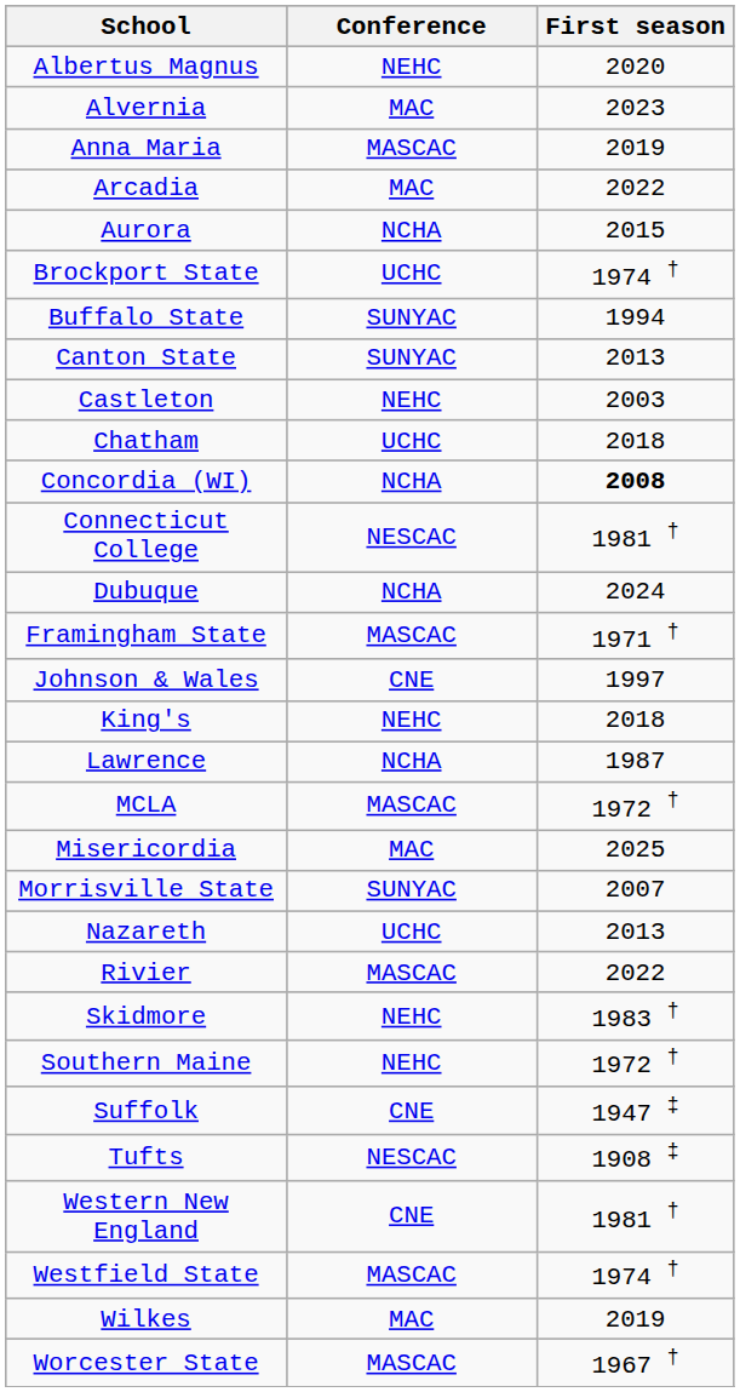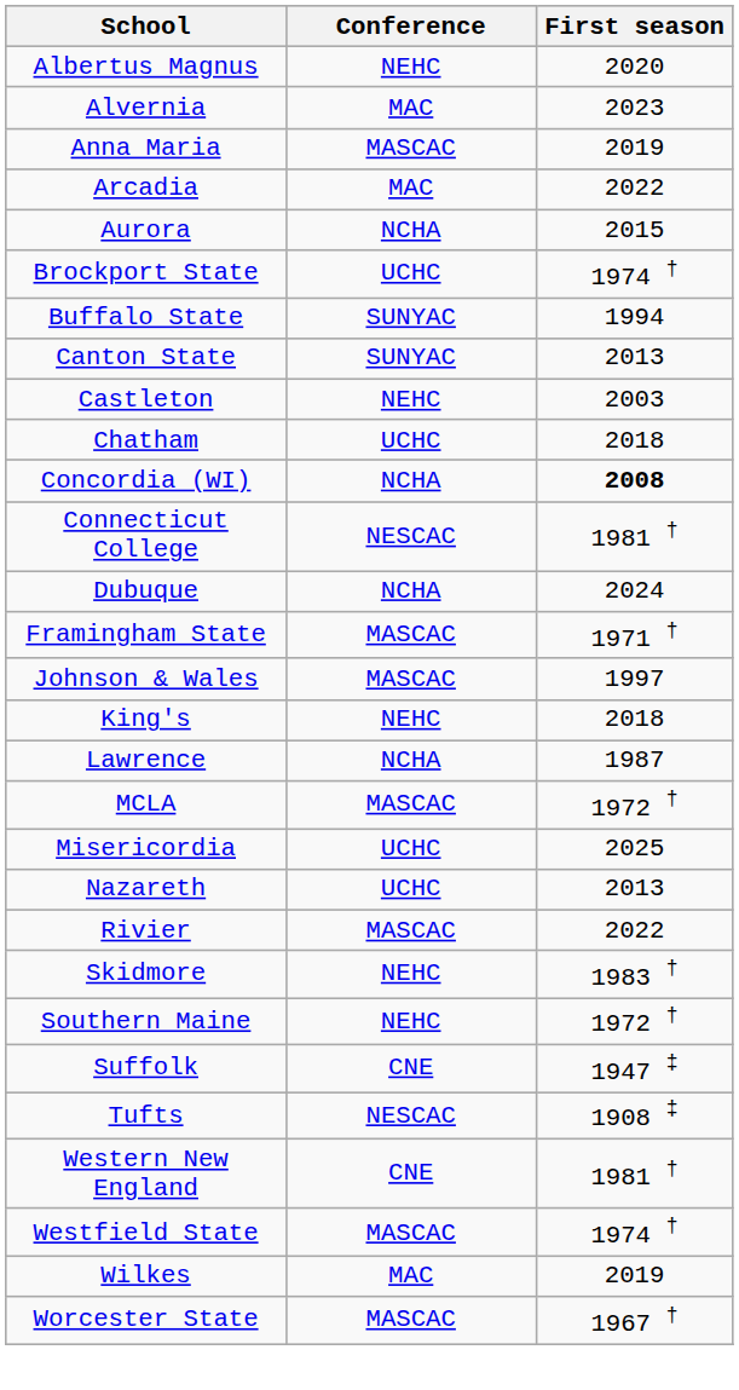Johnson & Wales | Conference: CNE -> MASCAC
Misericordia | Conference: MAC -> UCHC
- row: Morrisville State | SUNYAC | 2007
